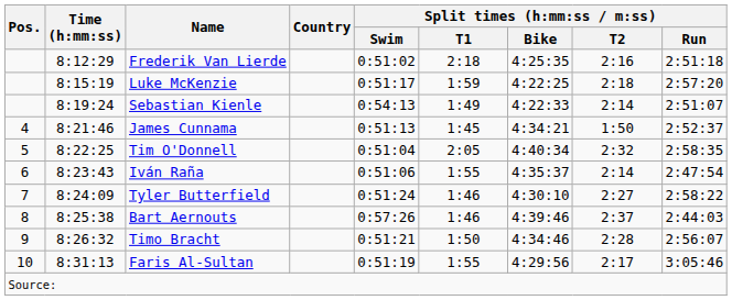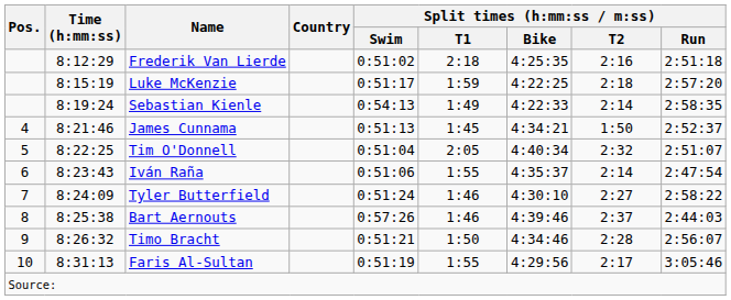Sebastian Kienle | Split times (h:mm:ss / m:ss) / Run: 2:51:07 -> 2:58:35
Tim O'Donnell | Split times (h:mm:ss / m:ss) / Run: 2:58:35 -> 2:51:07
